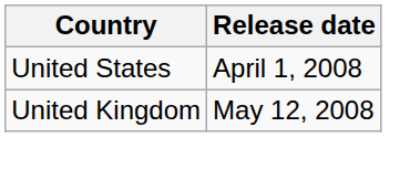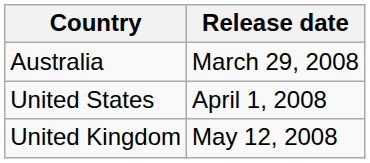+ row: Australia | March 29, 2008
